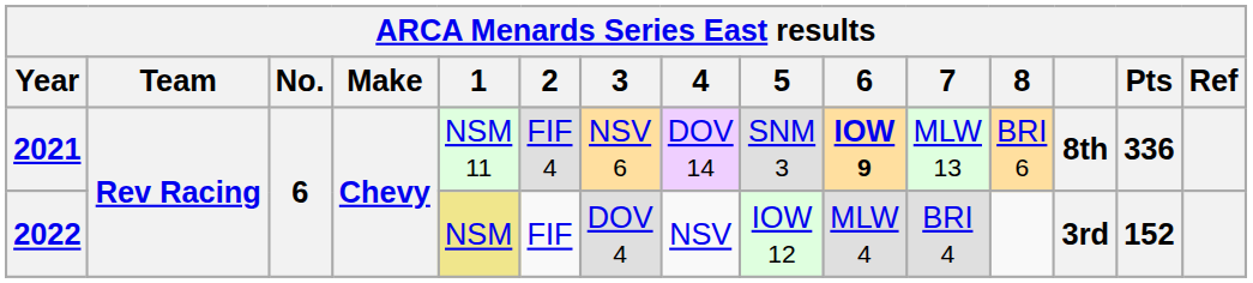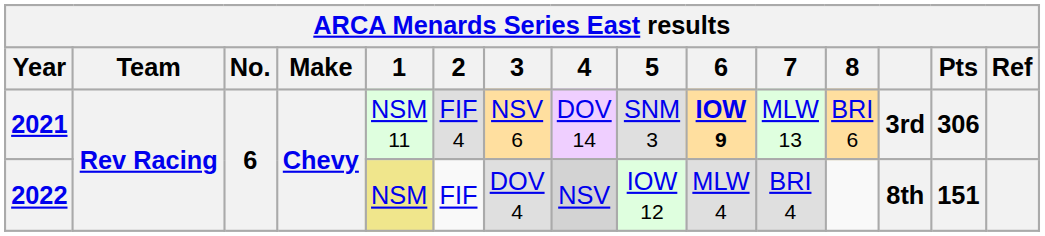2021 | column 13: 8th -> 3rd
2021 | Pts: 336 -> 306
2022 | 4: no background -> lightgrey background
2022 | column 13: 3rd -> 8th
2022 | Pts: 152 -> 151
